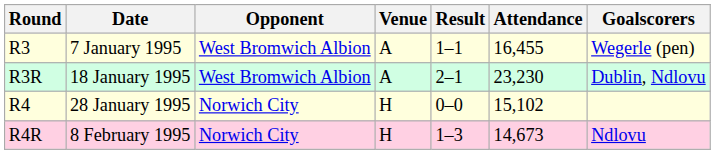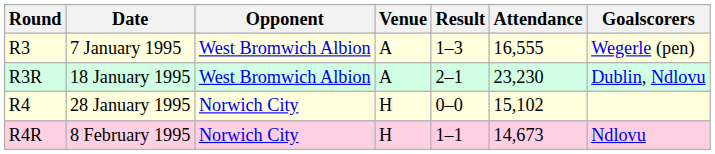R3 | Result: 1–1 -> 1–3
R3 | Attendance: 16,455 -> 16,555
R4R | Result: 1–3 -> 1–1
